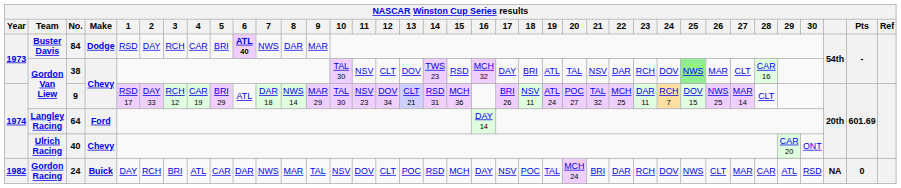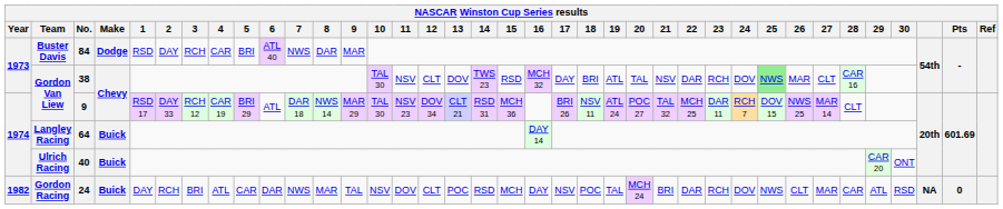84 | 6: bold -> normal
64 | Make: Ford -> Buick
40 | Make: Chevy -> Buick
